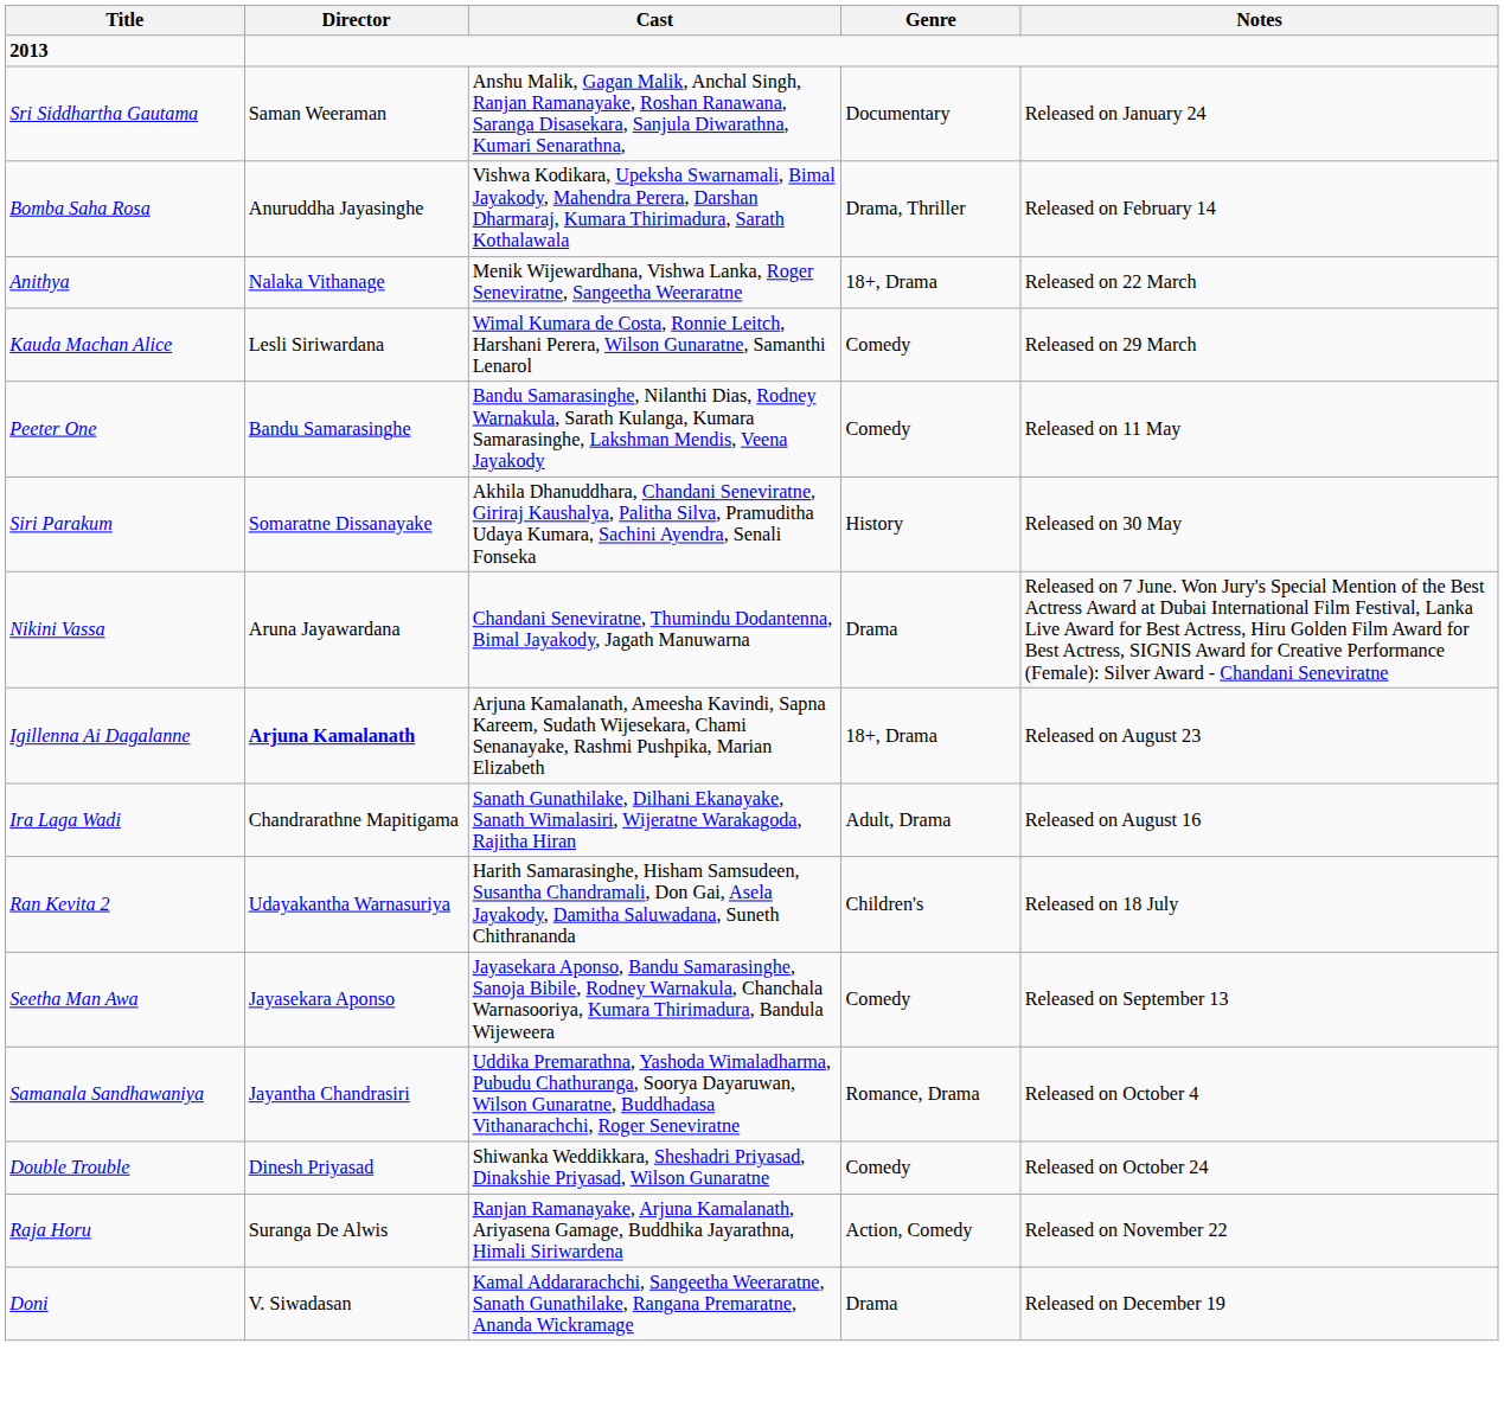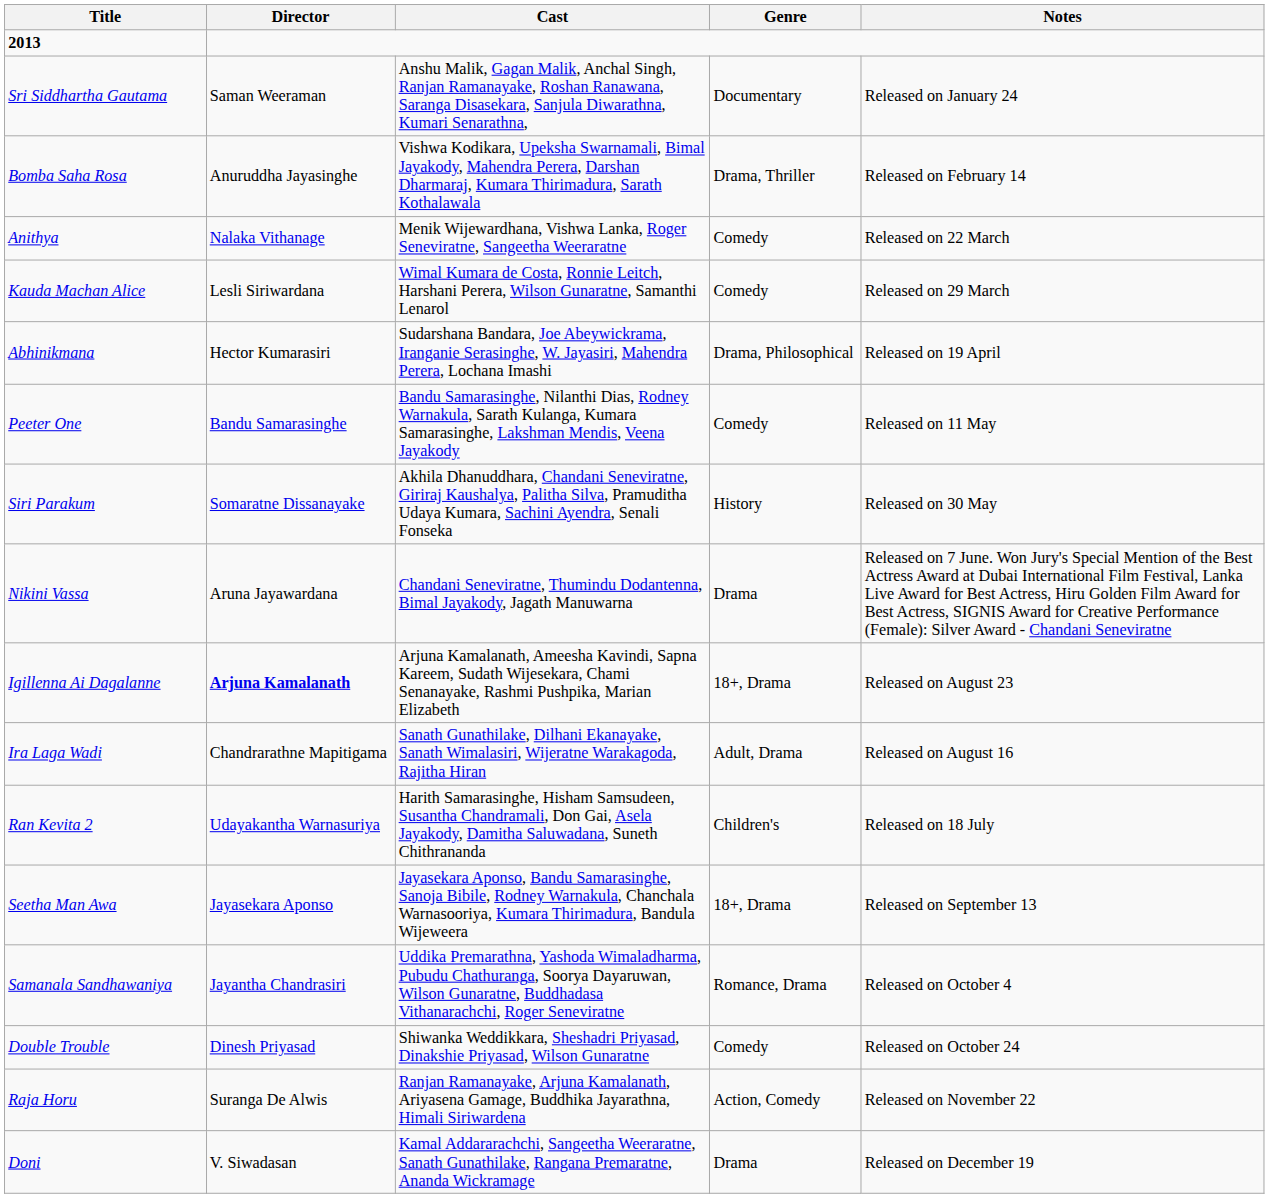Anithya | Genre: 18+, Drama -> Comedy
+ row: Abhinikmana | Hector Kumarasiri | Sudarshana Bandara, Joe Abeywickrama, Iranganie Serasinghe, W. Jayasiri, Mahendra Perera, Lochana Imashi | Drama, Philosophical | Released on 19 April
Seetha Man Awa | Genre: Comedy -> 18+, Drama
